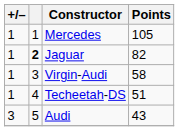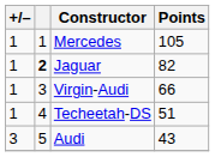Virgin-Audi | Points: 58 -> 66
